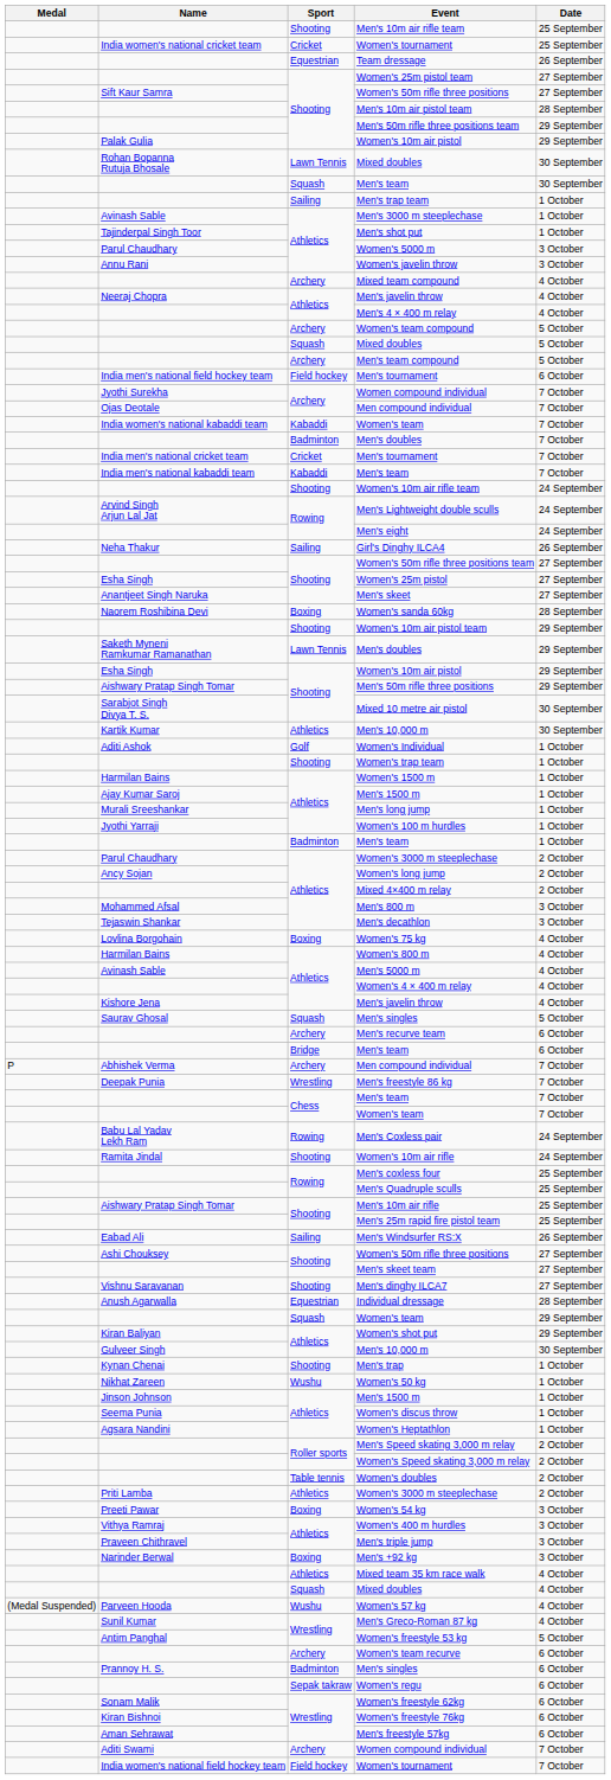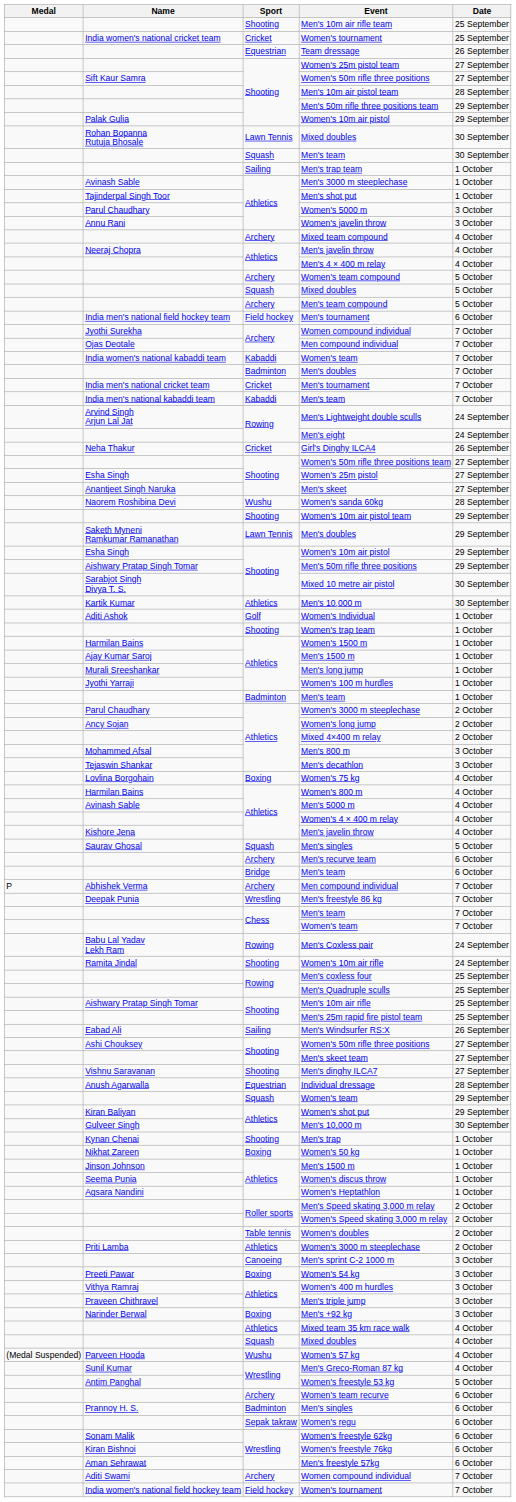- row: Shooting | Women's 10m air rifle team | 24 September
Girl's Dinghy ILCA4 | Sport: Sailing -> Cricket
Women's sanda 60kg | Sport: Boxing -> Wushu
Women's 50 kg | Sport: Wushu -> Boxing
+ row: Canoeing | Men's sprint C-2 1000 m | 3 October
